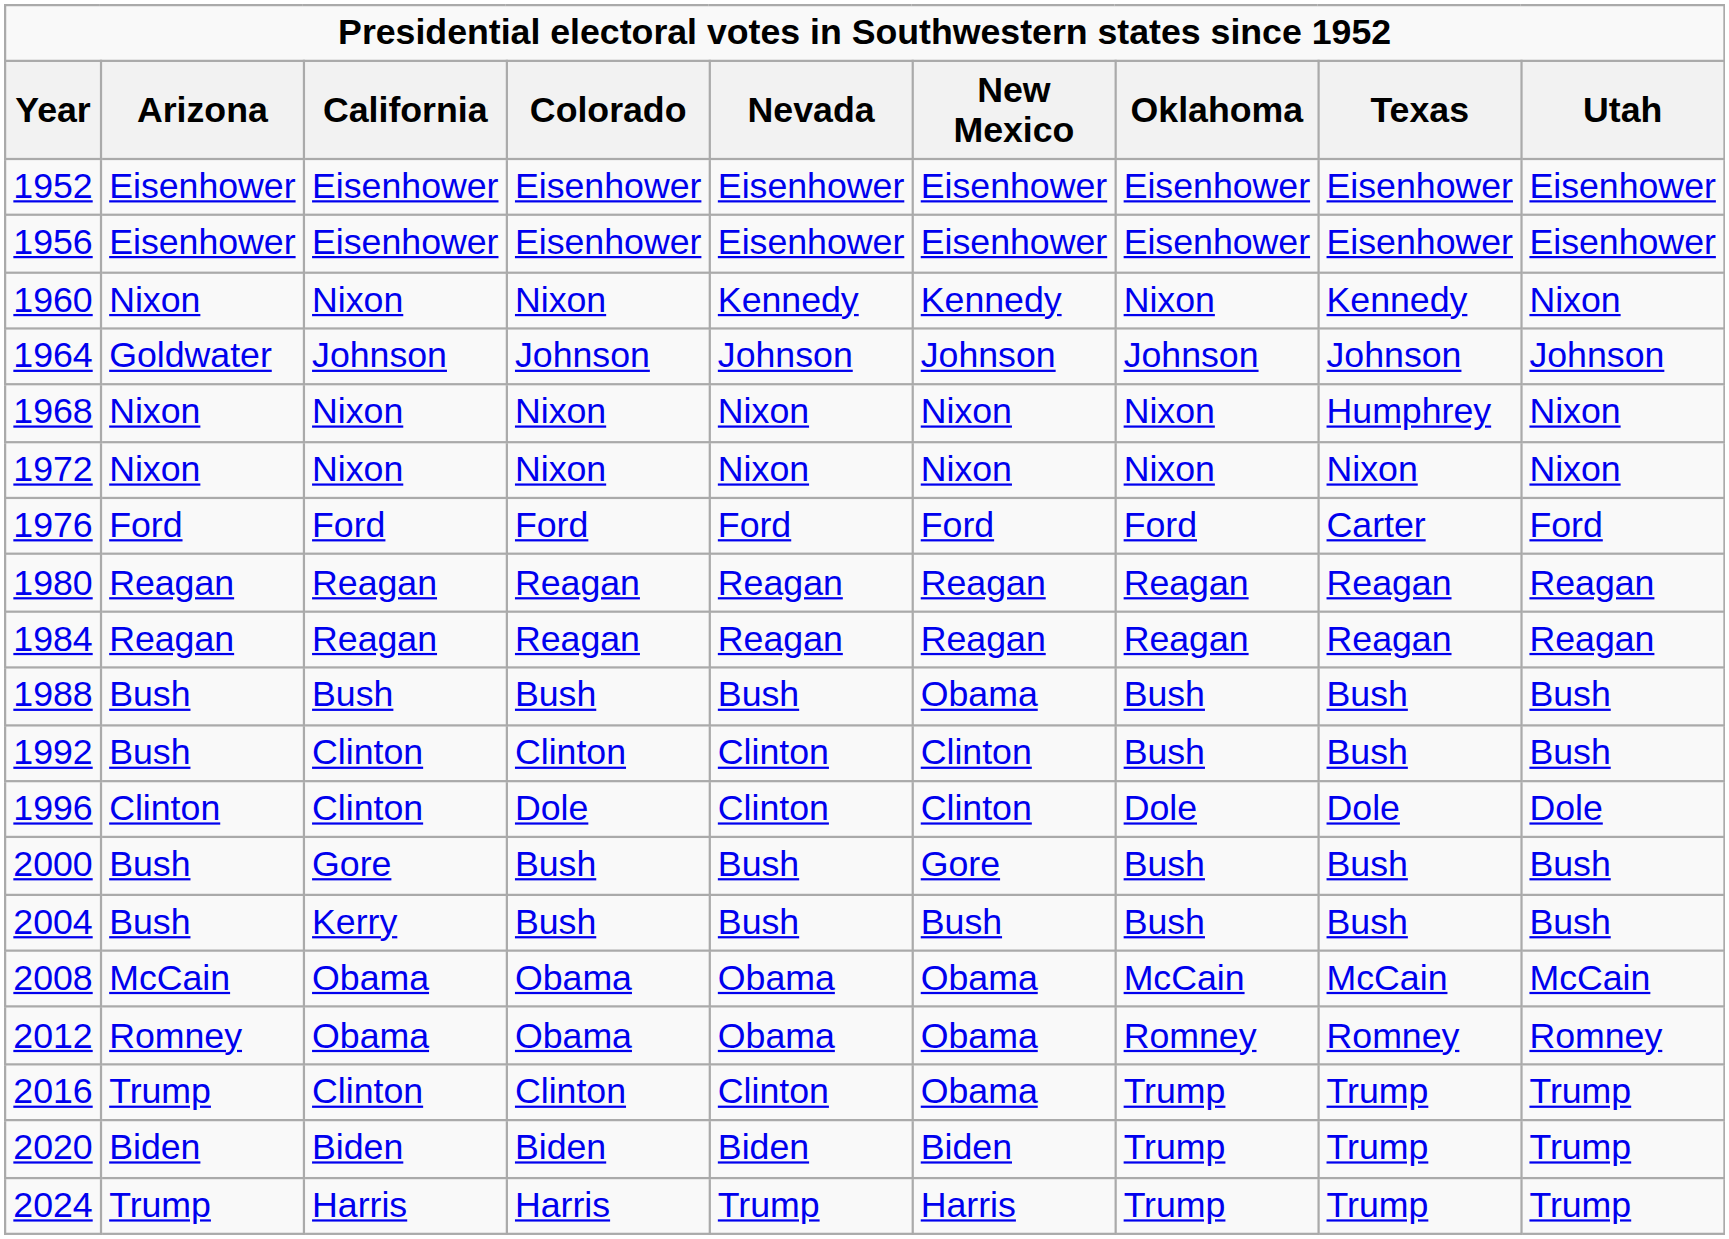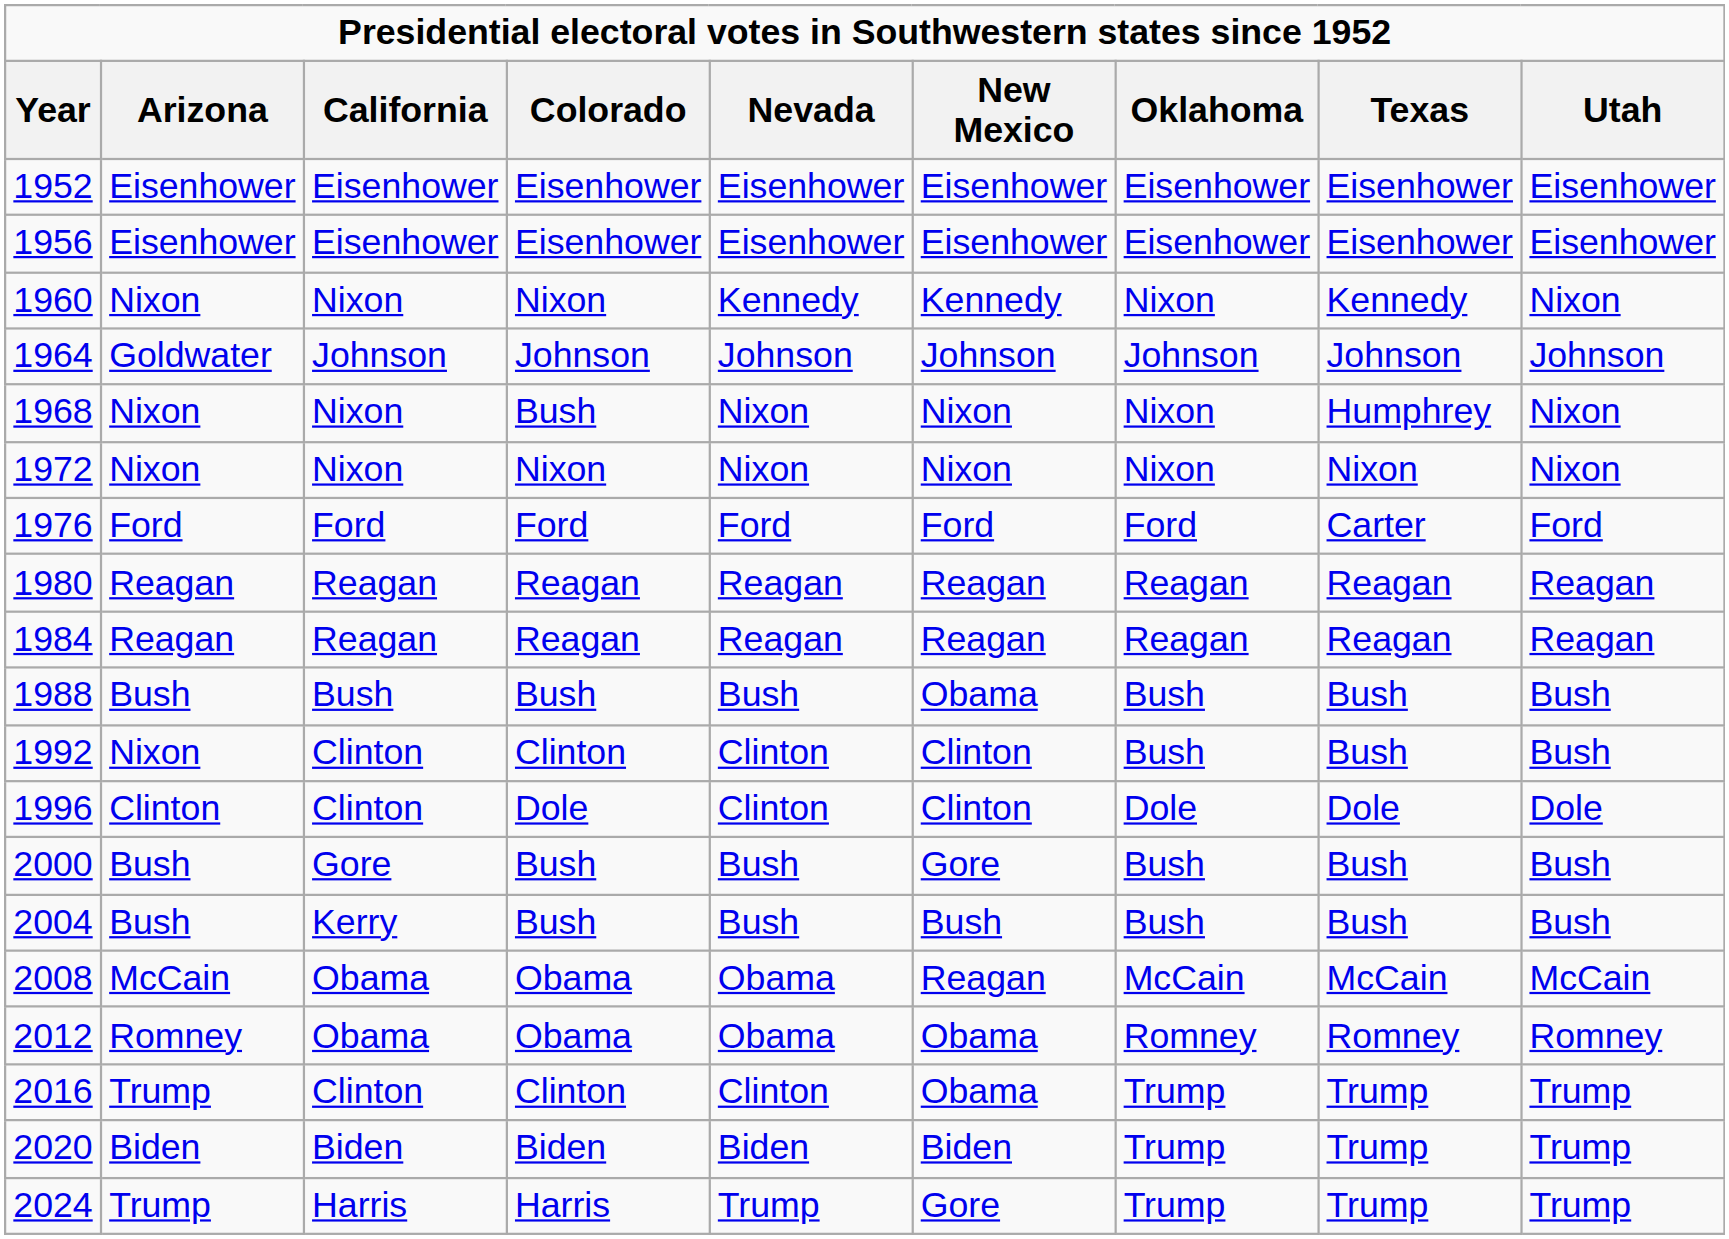1968 | Colorado: Nixon -> Bush
1992 | Arizona: Bush -> Nixon
2008 | New Mexico: Obama -> Reagan
2024 | New Mexico: Harris -> Gore
